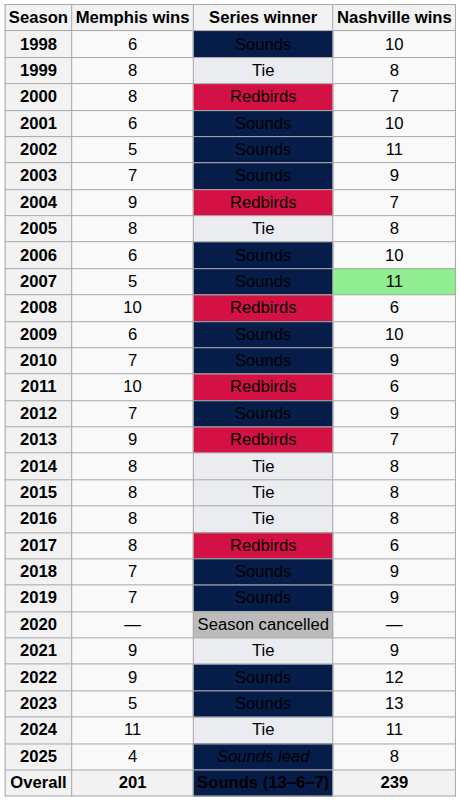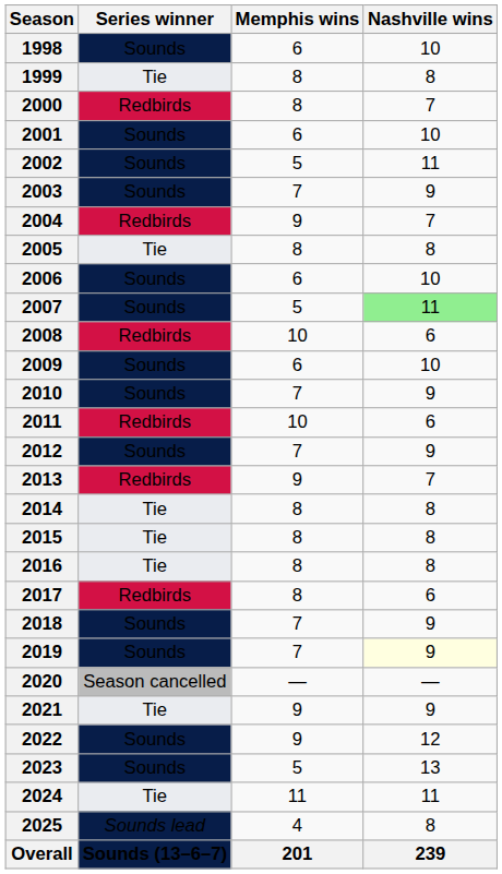columns swapped: Series winner <-> Memphis wins
2019 | Nashville wins: no background -> lightyellow background
